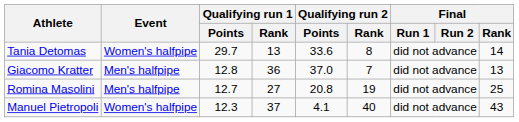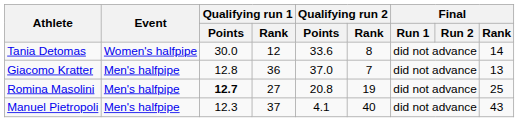Tania Detomas | Qualifying run 1 / Points: 29.7 -> 30.0
Tania Detomas | Qualifying run 1 / Rank: 13 -> 12
Romina Masolini | Qualifying run 1 / Points: normal -> bold
Manuel Pietropoli | Event: Women's halfpipe -> Men's halfpipe
